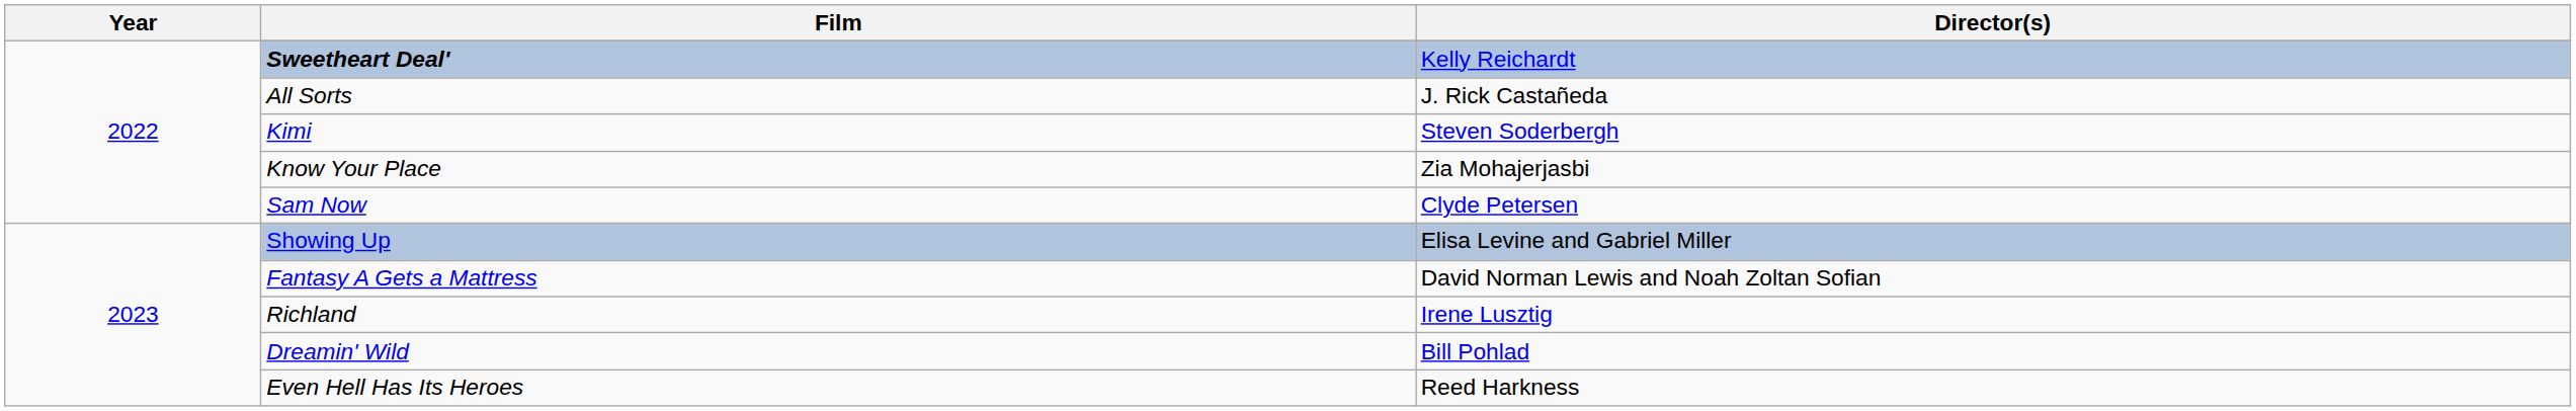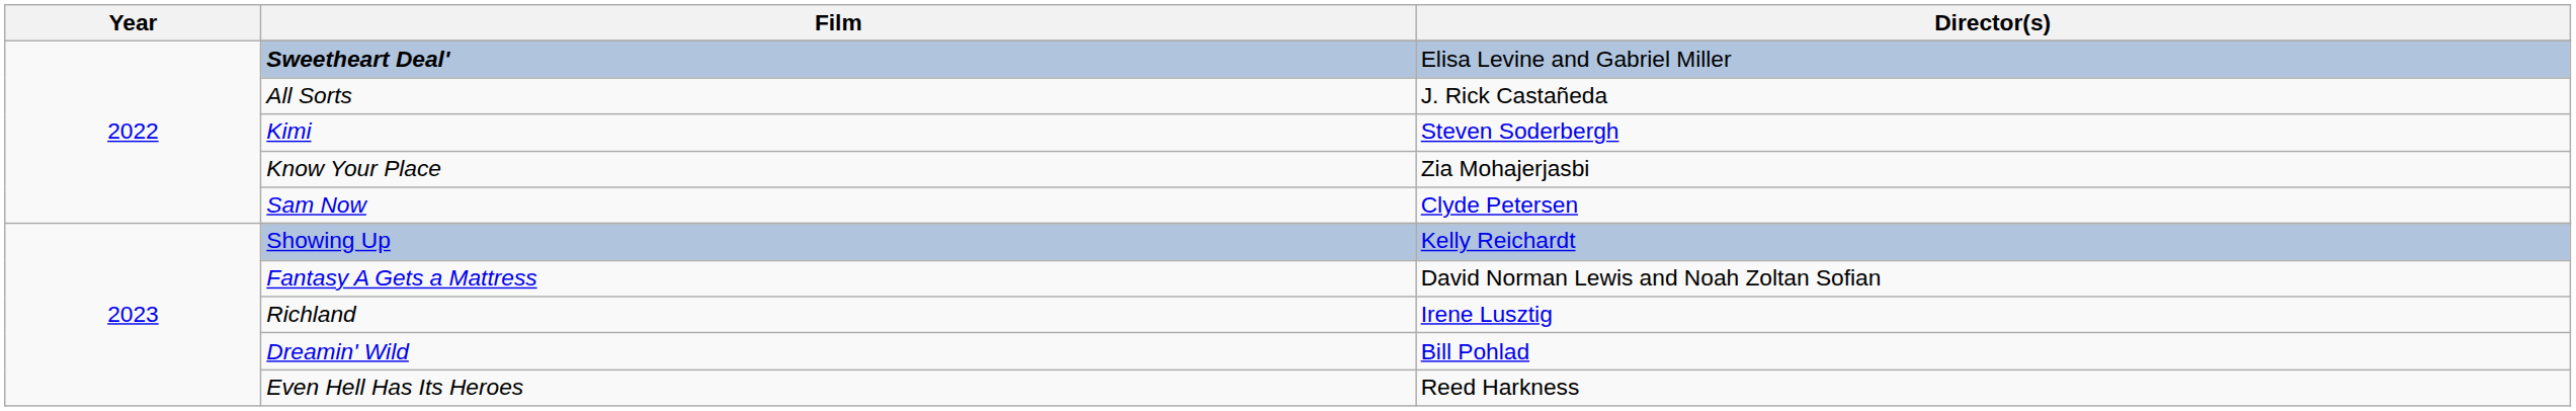Sweetheart Deal' | Director(s): Kelly Reichardt -> Elisa Levine and Gabriel Miller
Showing Up | Director(s): Elisa Levine and Gabriel Miller -> Kelly Reichardt
